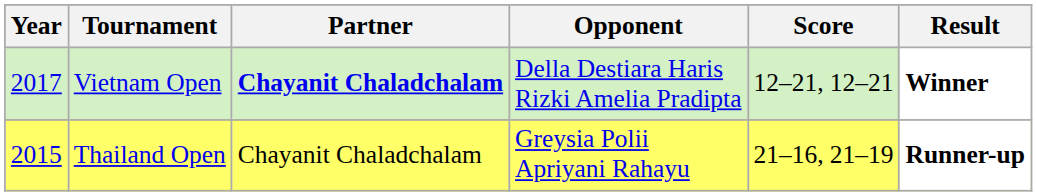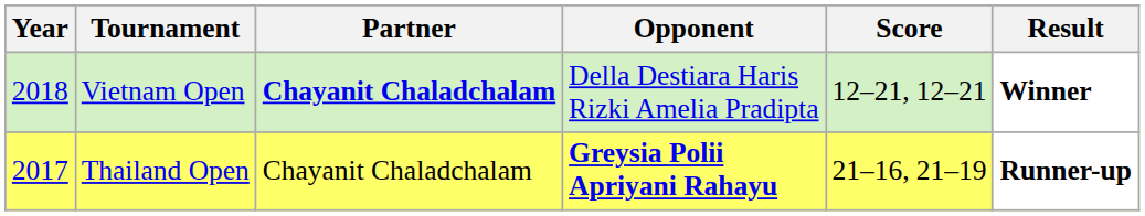Vietnam Open | Year: 2017 -> 2018
Thailand Open | Year: 2015 -> 2017
Thailand Open | Opponent: normal -> bold
